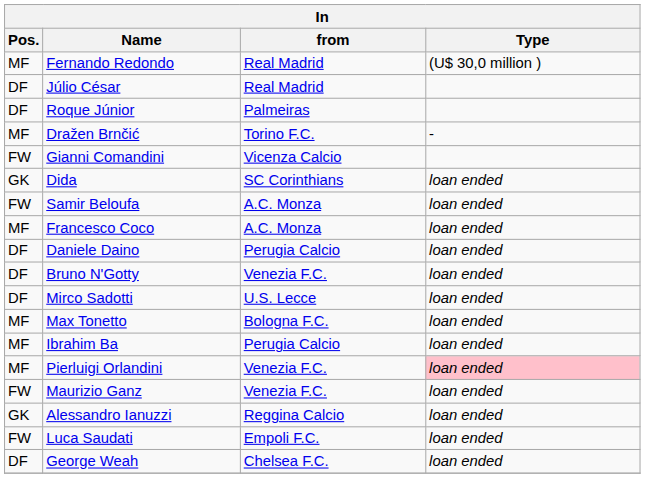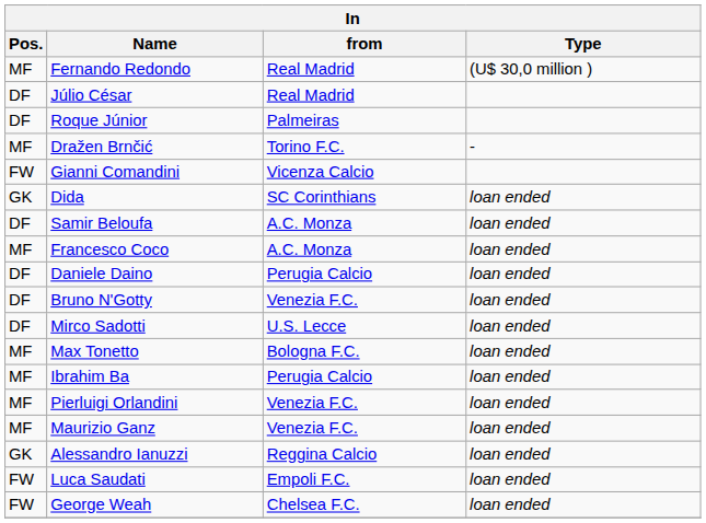Samir Beloufa | Pos.: FW -> DF
Pierluigi Orlandini | Type: pink background -> no background
Maurizio Ganz | Pos.: FW -> MF
George Weah | Pos.: DF -> FW
